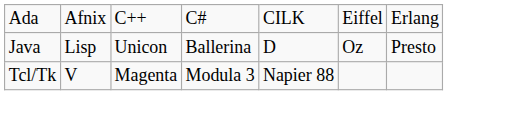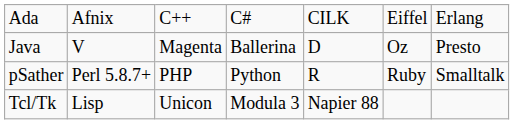Java | column 2: Lisp -> V
Java | column 3: Unicon -> Magenta
+ row: pSather | Perl 5.8.7+ | PHP | Python | R | Ruby | Smalltalk
Tcl/Tk | column 2: V -> Lisp
Tcl/Tk | column 3: Magenta -> Unicon
